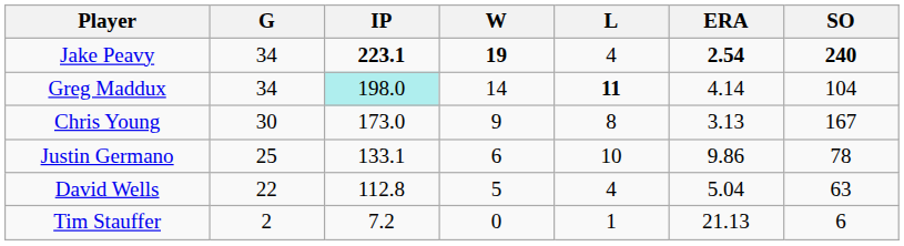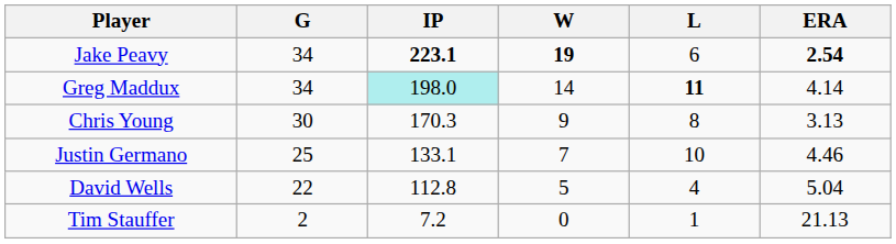- column: SO | 240 | 104 | 167 | 78 | 63 | 6
Jake Peavy | L: 4 -> 6
Chris Young | IP: 173.0 -> 170.3
Justin Germano | W: 6 -> 7
Justin Germano | ERA: 9.86 -> 4.46
